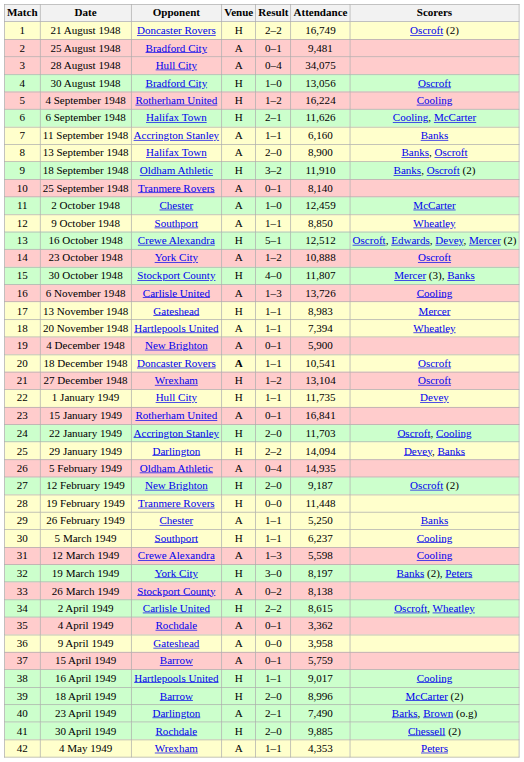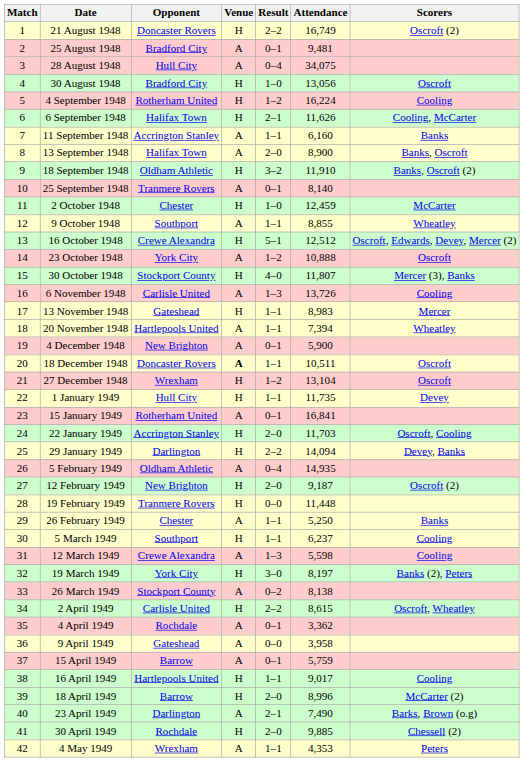2 October 1948 | Venue: A -> H
9 October 1948 | Attendance: 8,850 -> 8,855
18 December 1948 | Attendance: 10,541 -> 10,511
